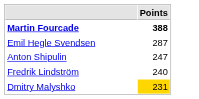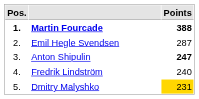+ column: Pos. | 1. | 2. | 3. | 4. | 5.
Anton Shipulin | Points: normal -> bold
